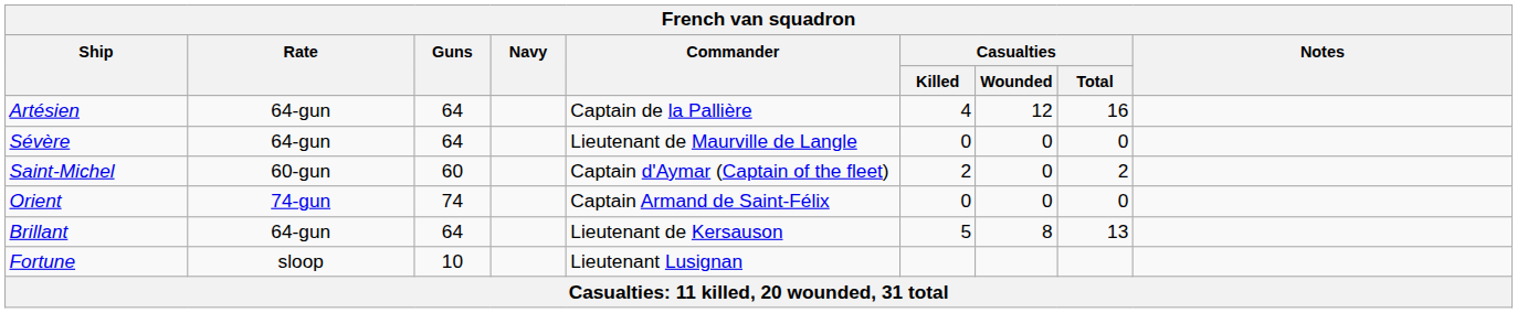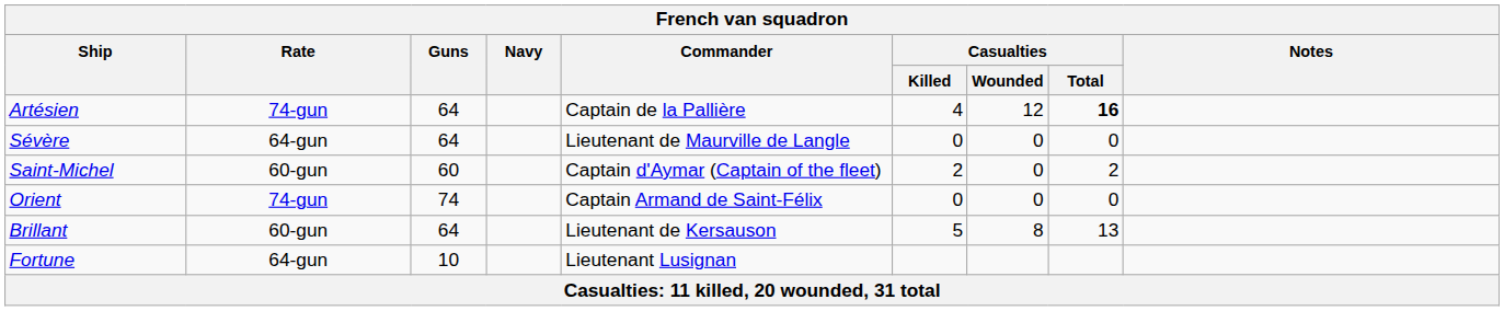Artésien | Rate: 64-gun -> 74-gun
Artésien | Casualties / Total: normal -> bold
Brillant | Rate: 64-gun -> 60-gun
Fortune | Rate: sloop -> 64-gun
